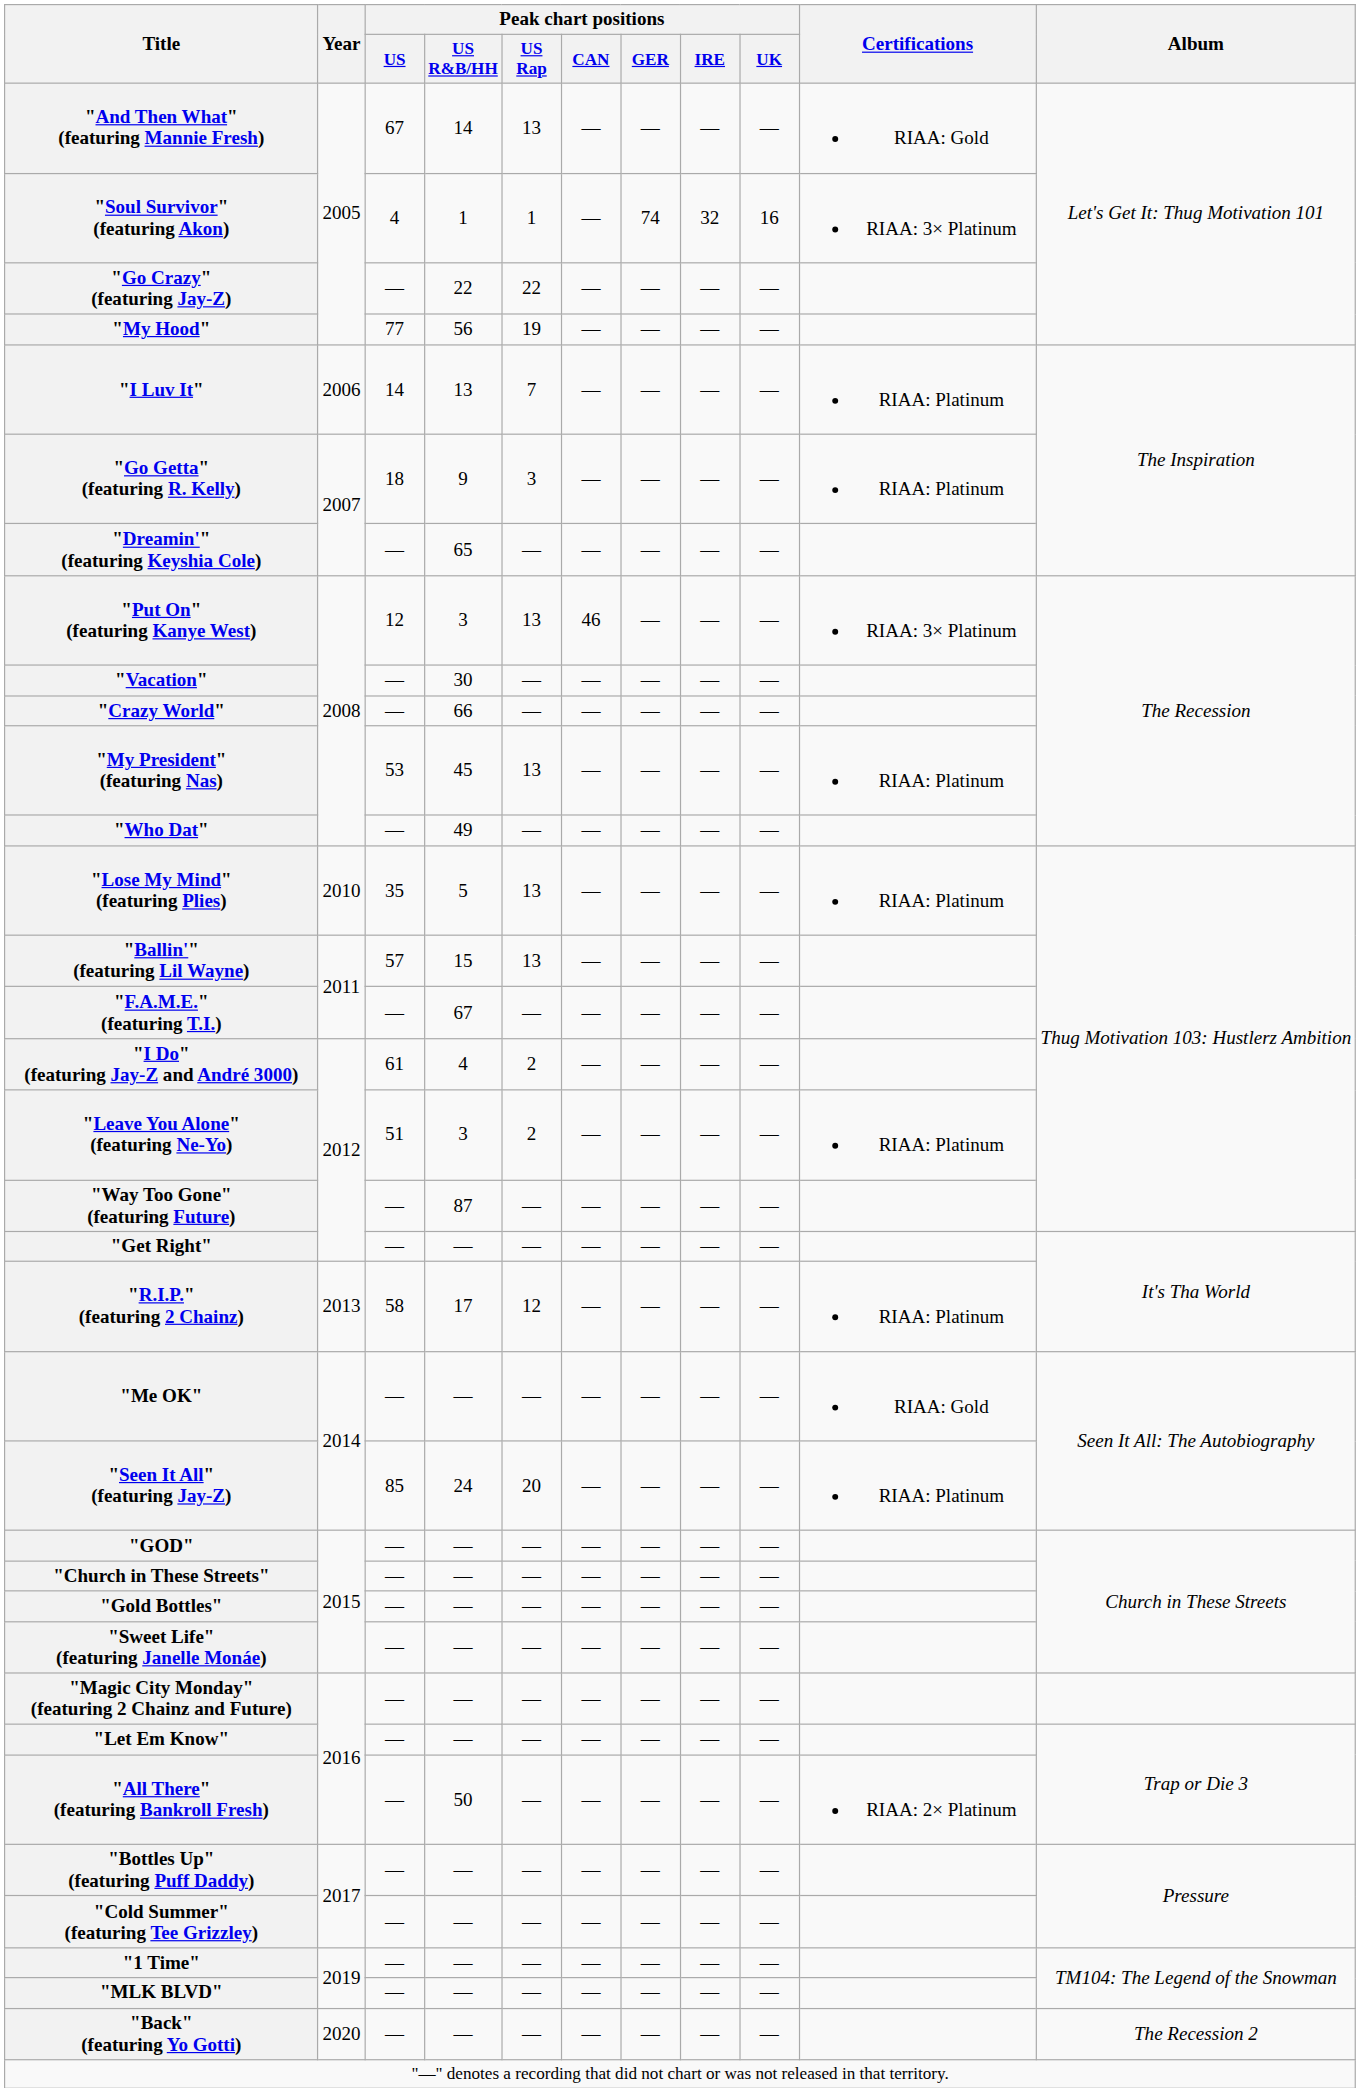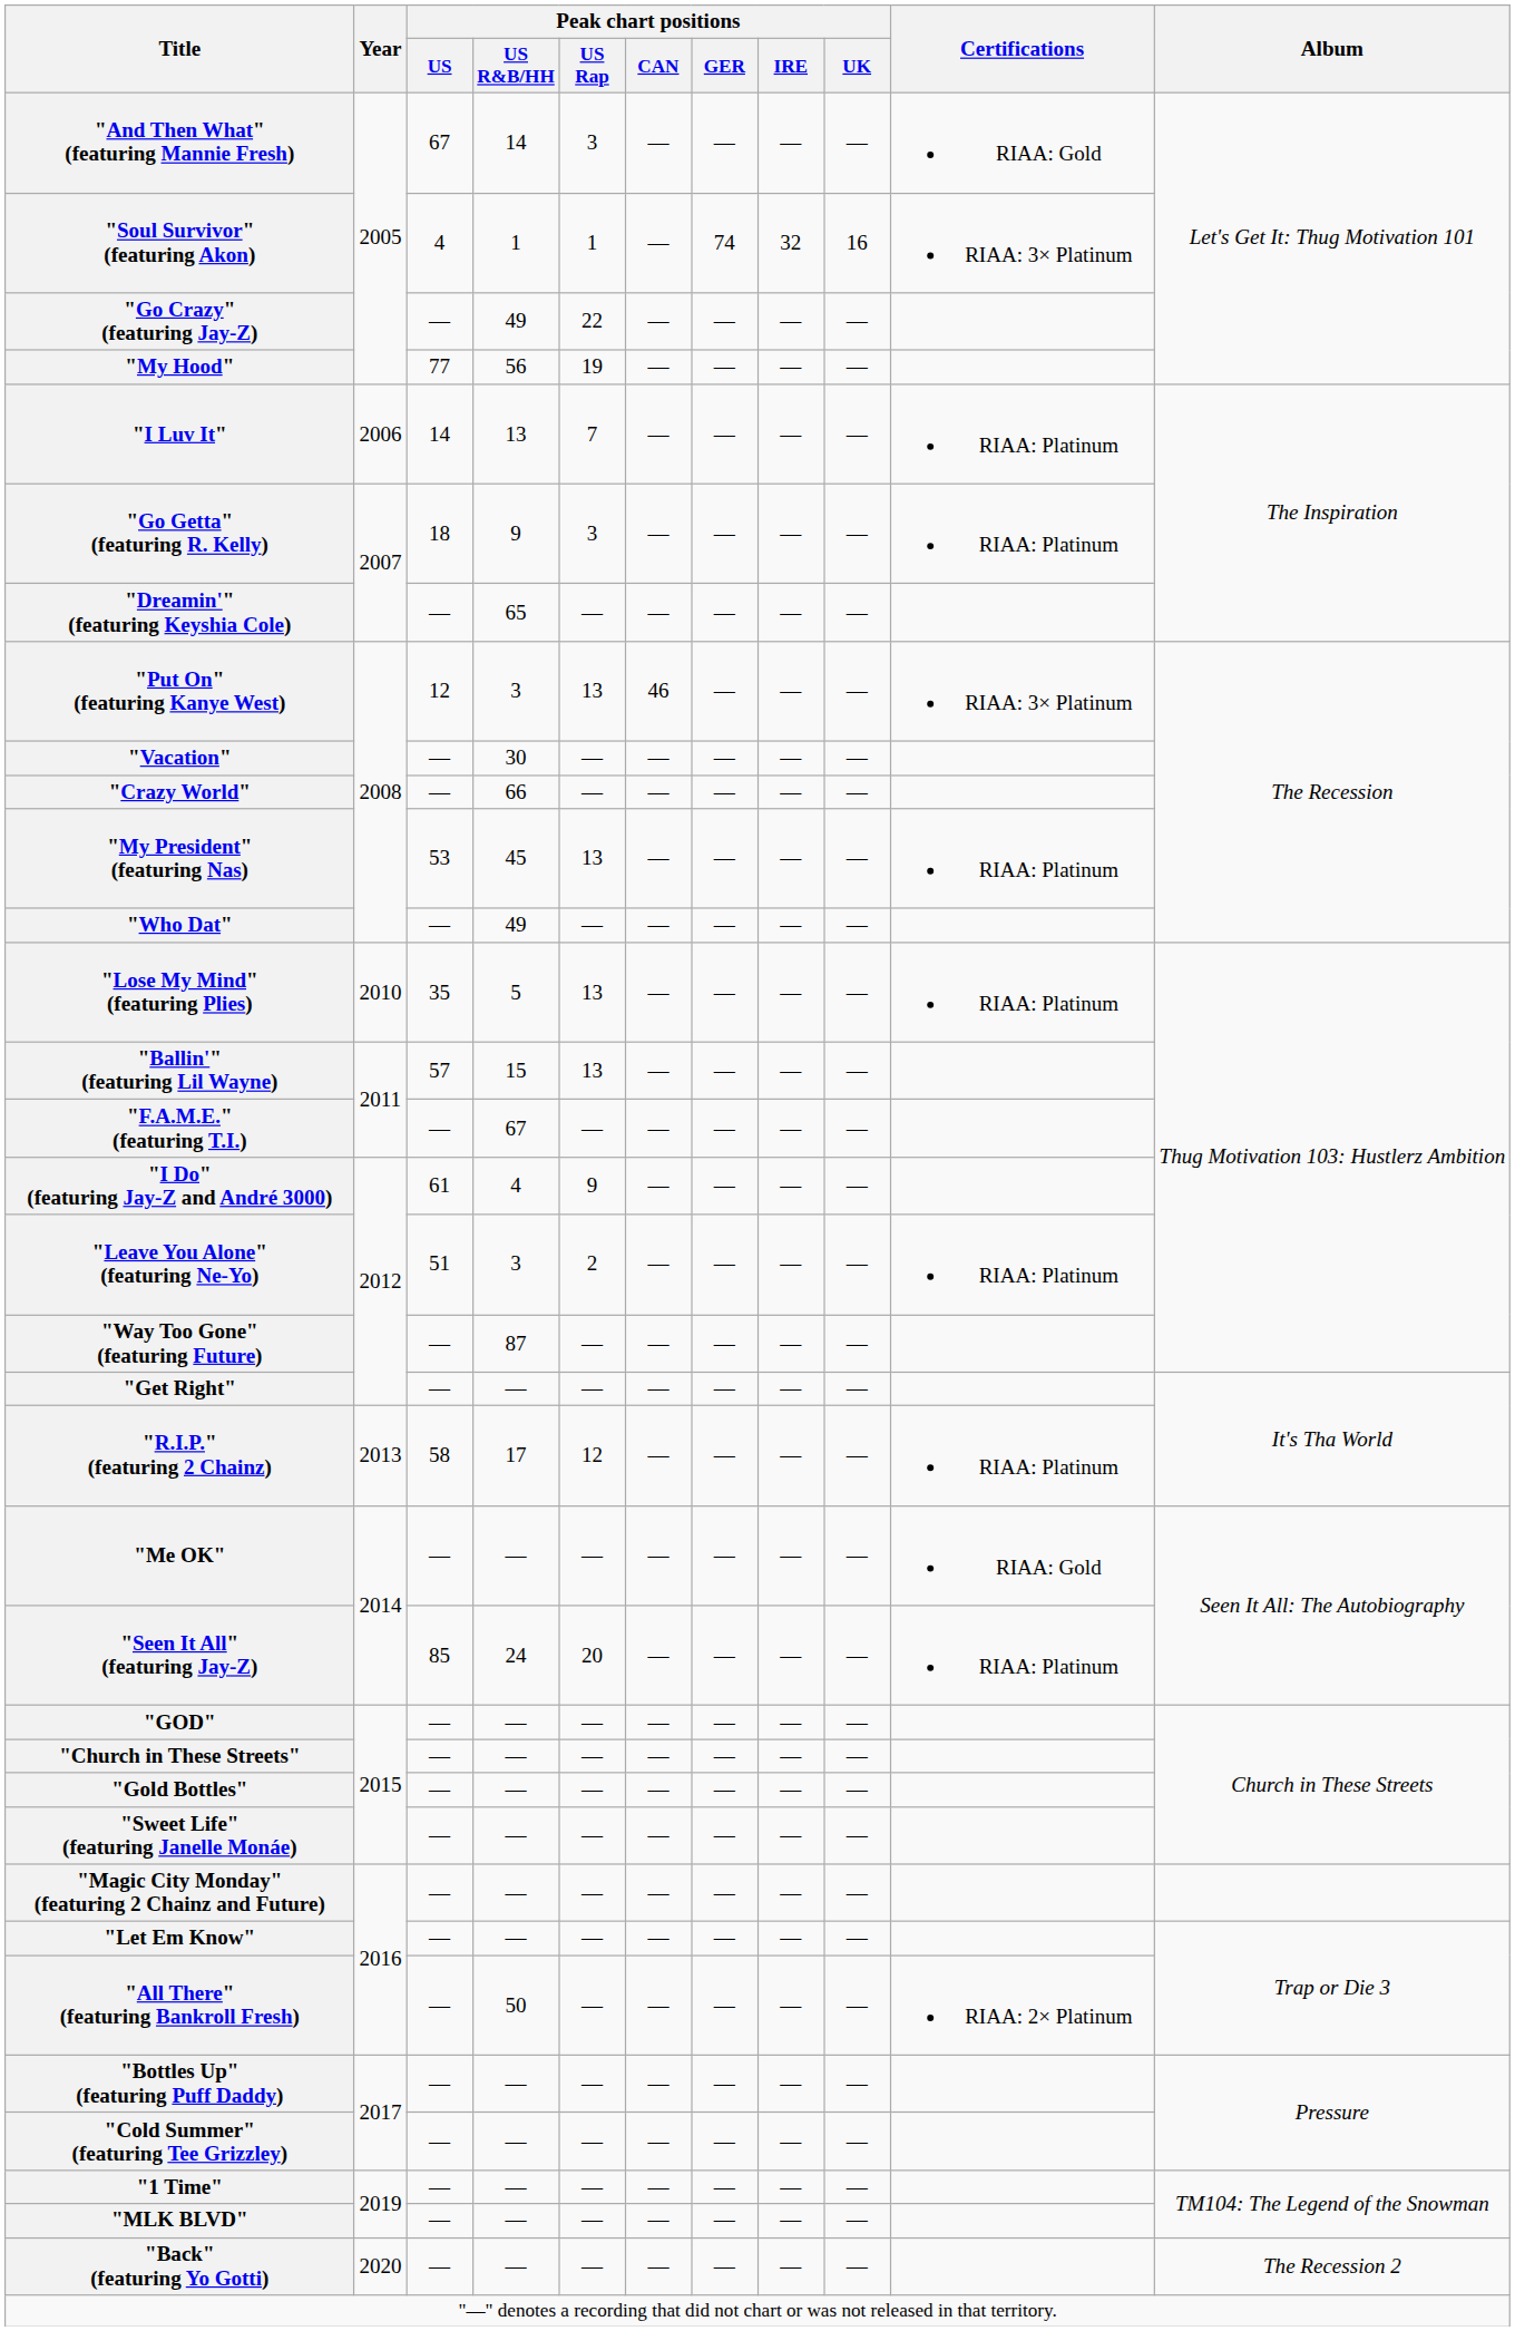"And Then What" (featuring Mannie Fresh) | Peak chart positions / US Rap: 13 -> 3
"Go Crazy" (featuring Jay-Z) | Peak chart positions / US R&B/HH: 22 -> 49
"I Do" (featuring Jay-Z and André 3000) | Peak chart positions / US Rap: 2 -> 9
